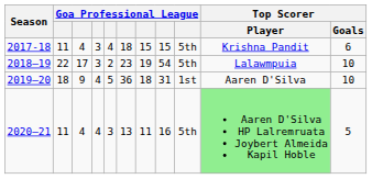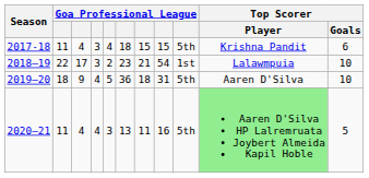2018–19 | column 7: 19 -> 21
2018–19 | column 9: 5th -> 1st
2019–20 | column 9: 1st -> 5th
